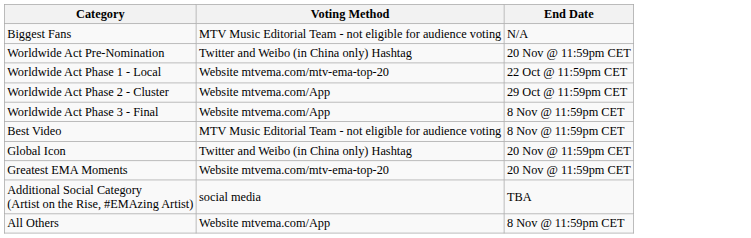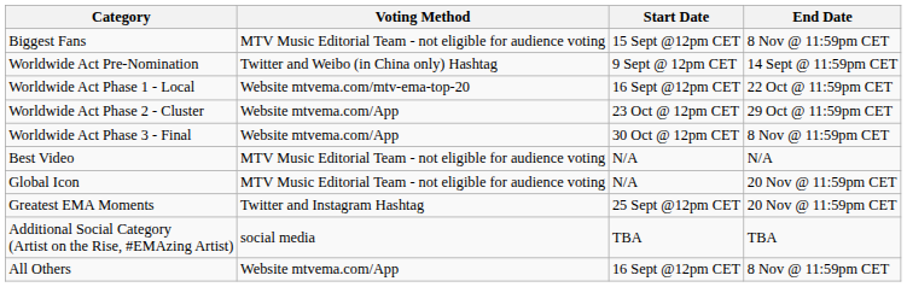+ column: Start Date | 15 Sept @12pm CET | 9 Sept @ 12pm CET | 16 Sept @12pm CET | 23 Oct @ 12pm CET | 30 Oct @ 12pm CET | N/A | N/A | 25 Sept @12pm CET | TBA | 16 Sept @12pm CET
Biggest Fans | End Date: N/A -> 8 Nov @ 11:59pm CET
Worldwide Act Pre-Nomination | End Date: 20 Nov @ 11:59pm CET -> 14 Sept @ 11:59pm CET
Best Video | End Date: 8 Nov @ 11:59pm CET -> N/A
Global Icon | Voting Method: Twitter and Weibo (in China only) Hashtag -> MTV Music Editorial Team - not eligible for audience voting
Greatest EMA Moments | Voting Method: Website mtvema.com/mtv-ema-top-20 -> Twitter and Instagram Hashtag
